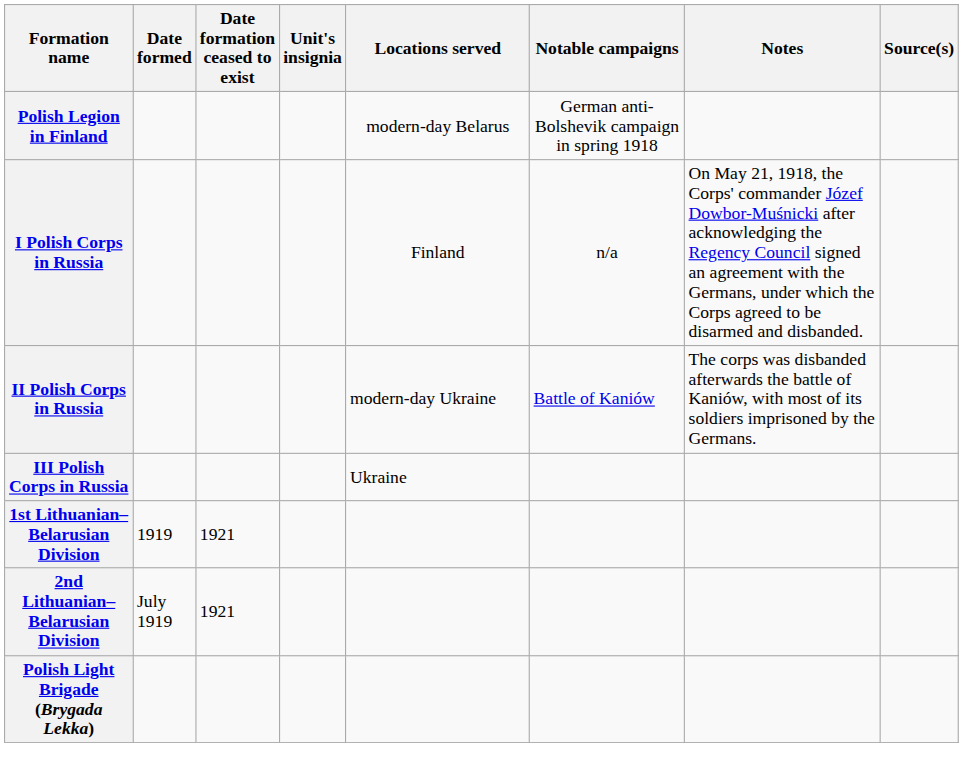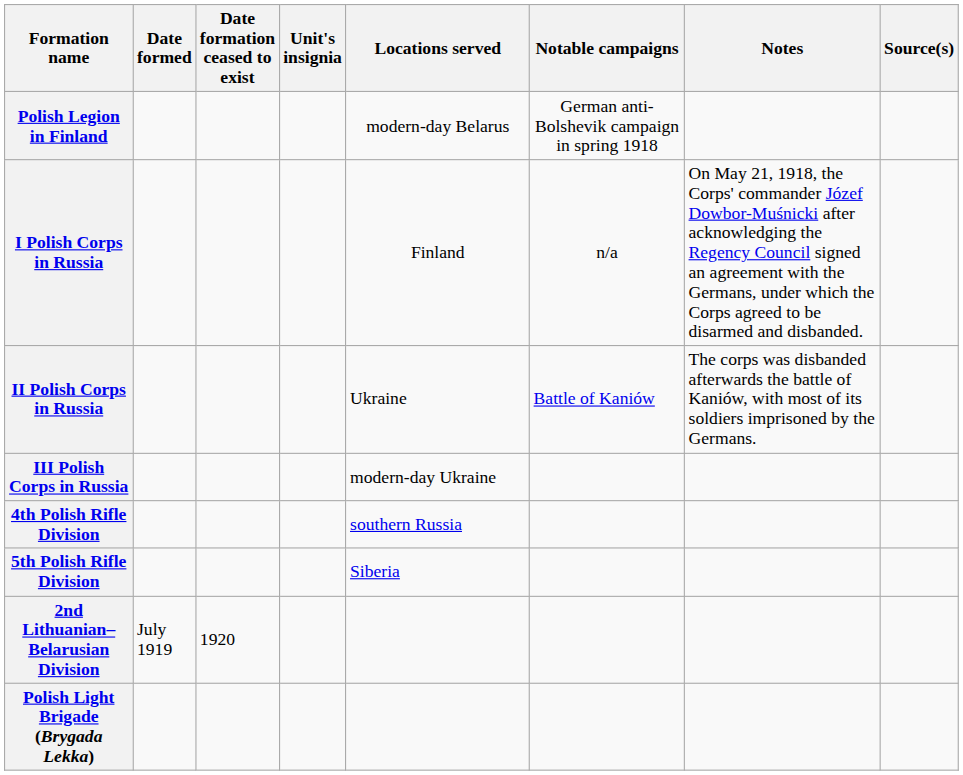II Polish Corps in Russia | Locations served: modern-day Ukraine -> Ukraine
III Polish Corps in Russia | Locations served: Ukraine -> modern-day Ukraine
+ row: 4th Polish Rifle Division | southern Russia
+ row: 5th Polish Rifle Division | Siberia
- row: 1st Lithuanian–Belarusian Division | 1919 | 1921
2nd Lithuanian–Belarusian Division | Date formation ceased to exist: 1921 -> 1920
